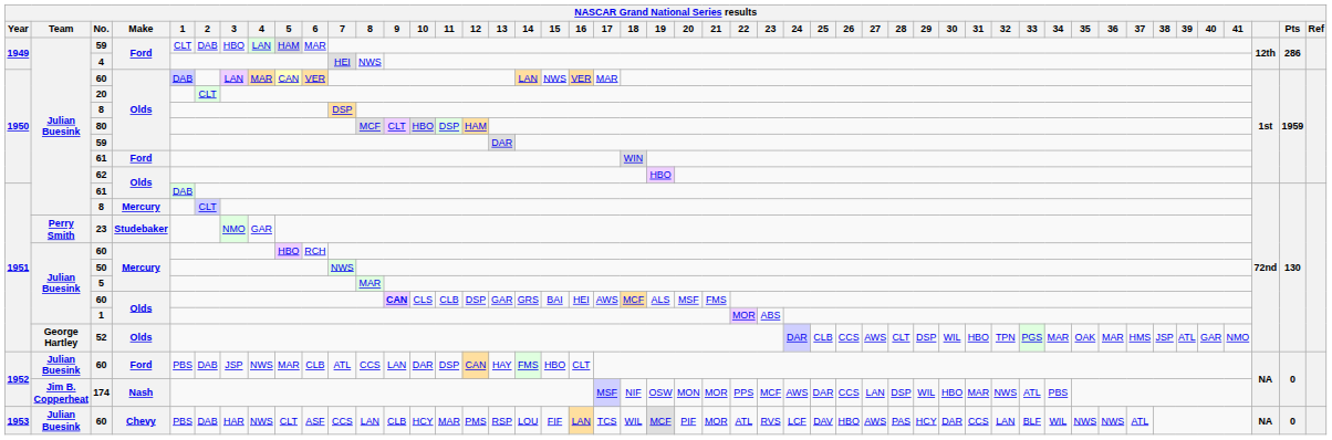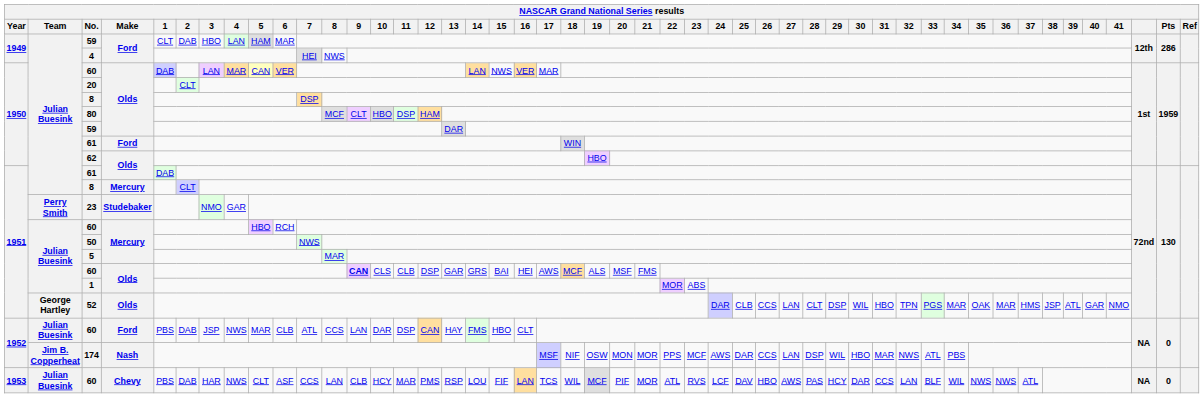52 | 27: AWS -> LAN
